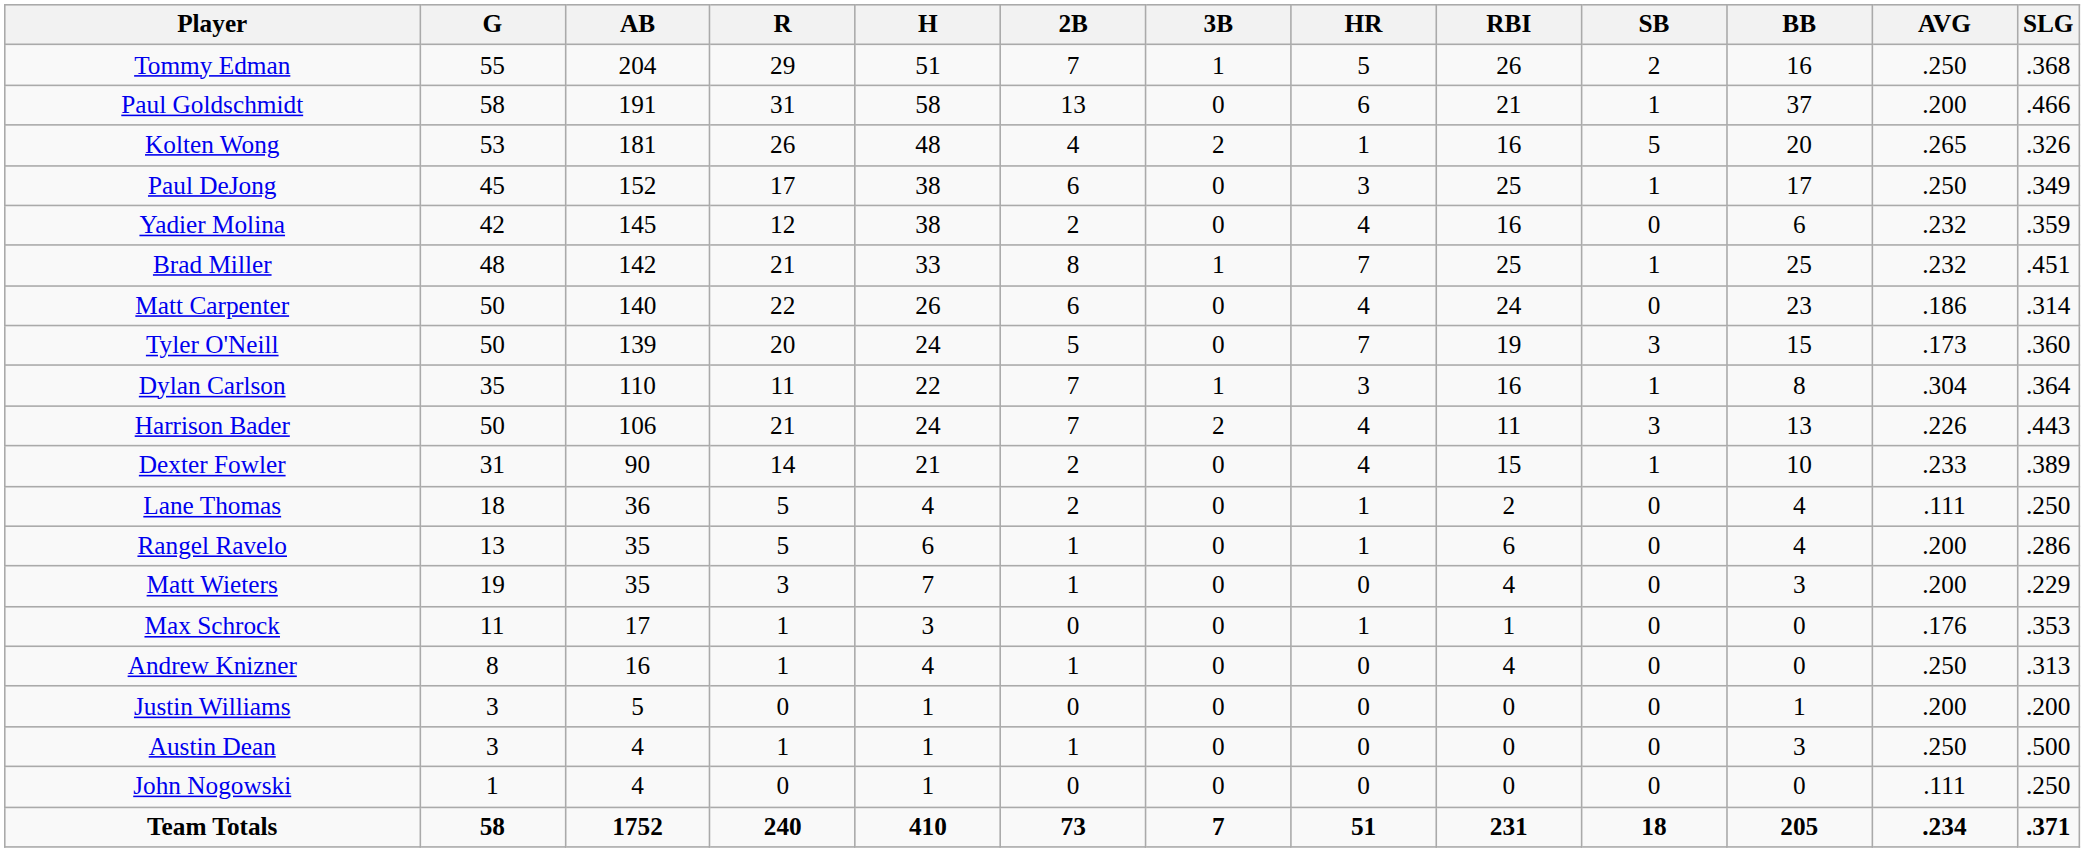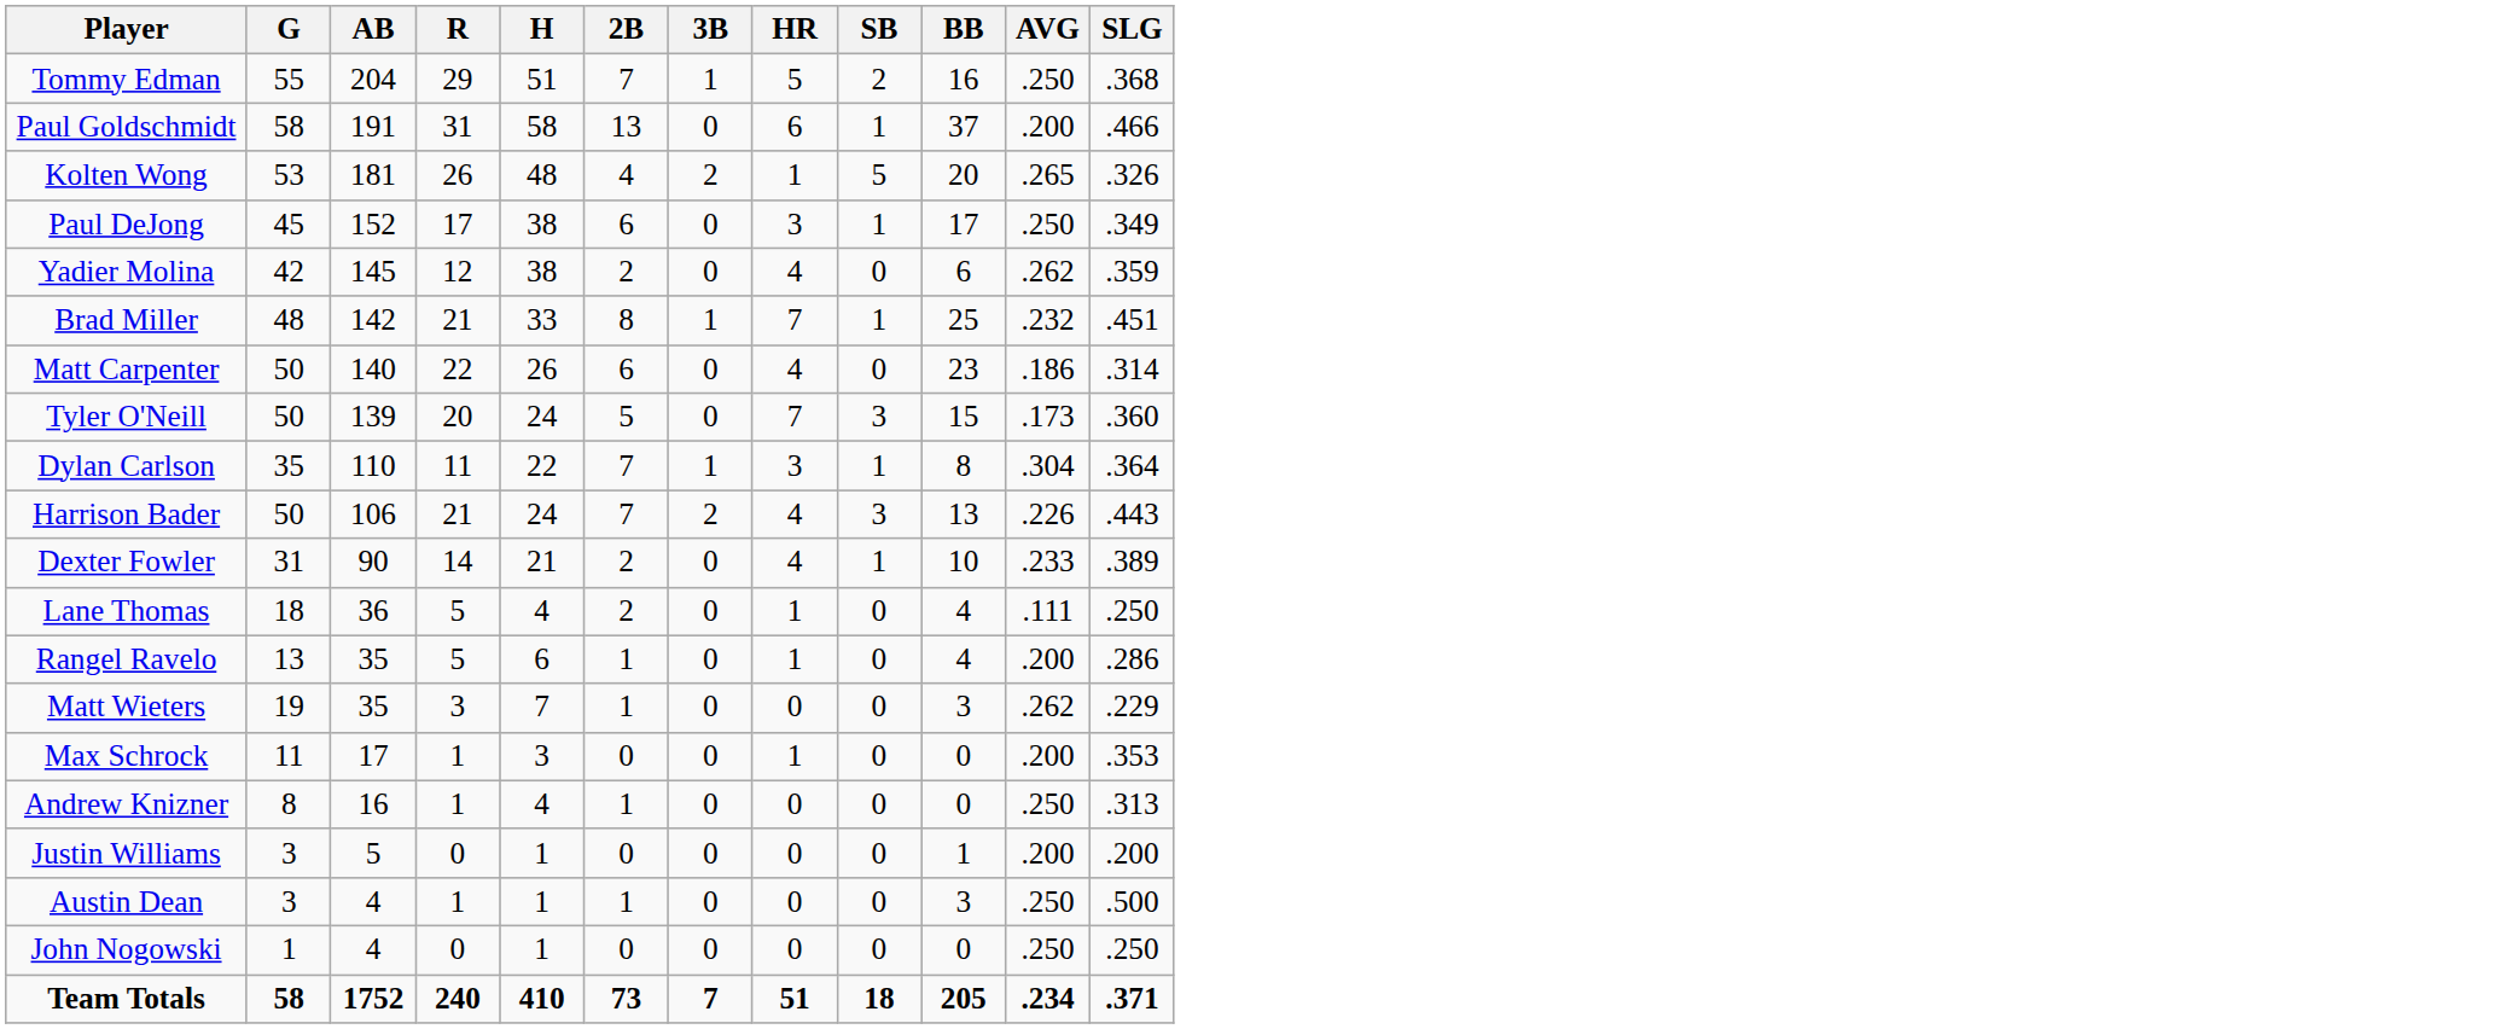- column: RBI | 26 | 21 | 16 | 25 | 16 | 25 | 24 | 19 | 16 | 11 | 15 | 2 | 6 | 4 | 1 | 4 | 0 | 0 | 0 | 231
Yadier Molina | AVG: .232 -> .262
Matt Wieters | AVG: .200 -> .262
Max Schrock | AVG: .176 -> .200
John Nogowski | AVG: .111 -> .250
